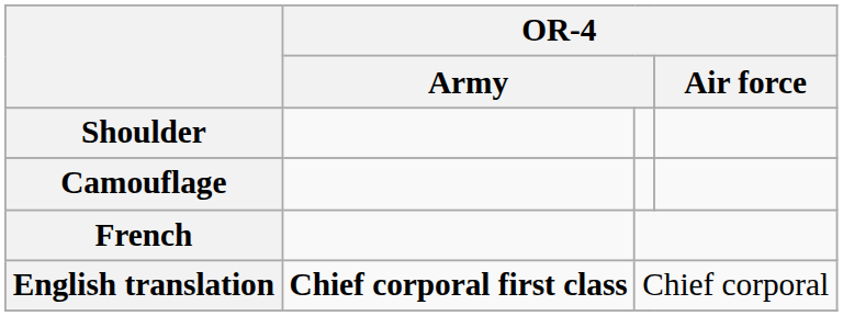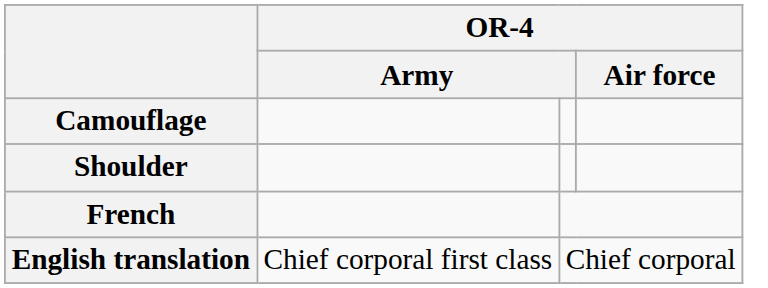rows swapped: Shoulder <-> Camouflage
English translation | column 2: bold -> normal
